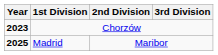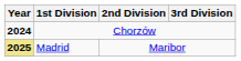Chorzów | Year: 2023 -> 2024
Madrid | Year: no background -> khaki background
